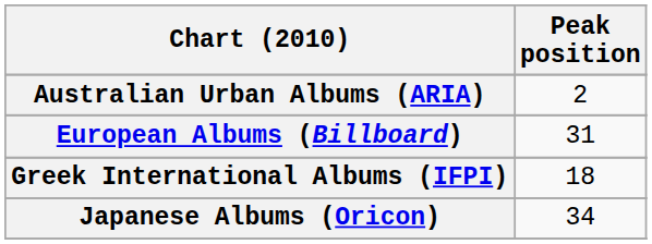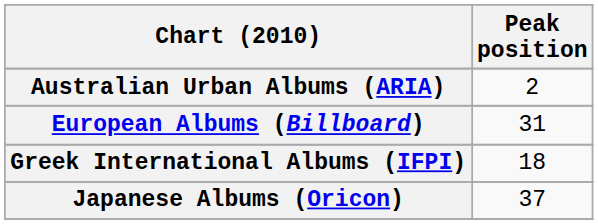Japanese Albums (Oricon) | Peak position: 34 -> 37
